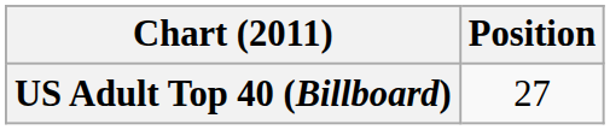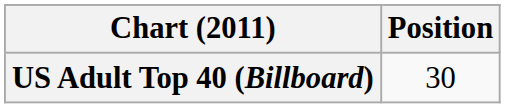US Adult Top 40 (Billboard) | Position: 27 -> 30
